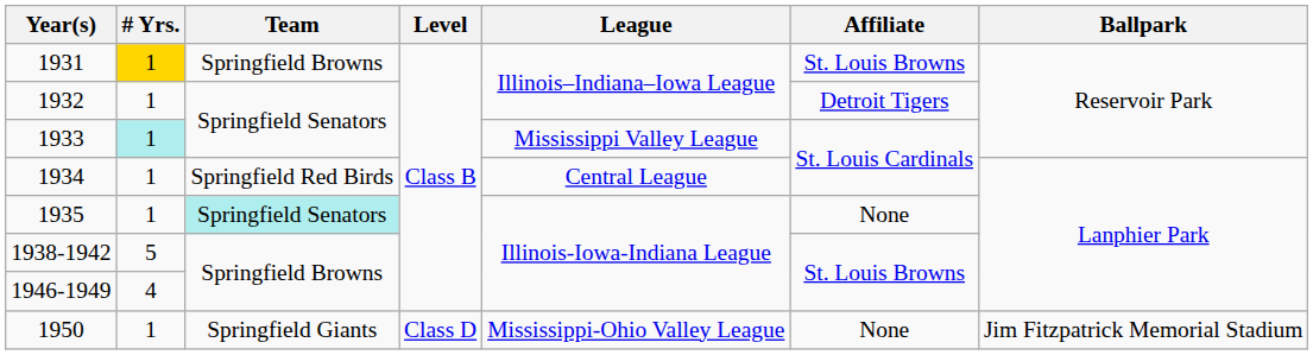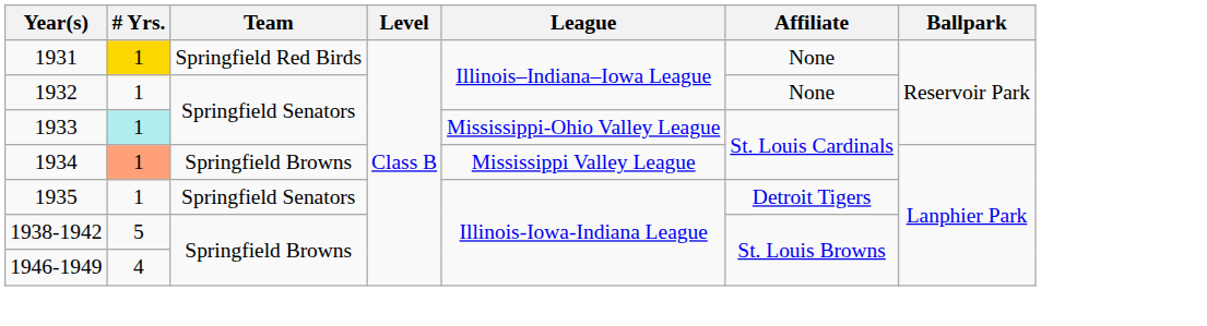1931 | Team: Springfield Browns -> Springfield Red Birds
1931 | Affiliate: St. Louis Browns -> None
1932 | Affiliate: Detroit Tigers -> None
1933 | League: Mississippi Valley League -> Mississippi-Ohio Valley League
1934 | # Yrs.: no background -> lightsalmon background
1934 | Team: Springfield Red Birds -> Springfield Browns
1934 | League: Central League -> Mississippi Valley League
1935 | Team: paleturquoise background -> no background
1935 | Affiliate: None -> Detroit Tigers
- row: 1950 | 1 | Springfield Giants | Class D | Mississippi-Ohio Valley League | None | Jim Fitzpatrick Memorial Stadium
